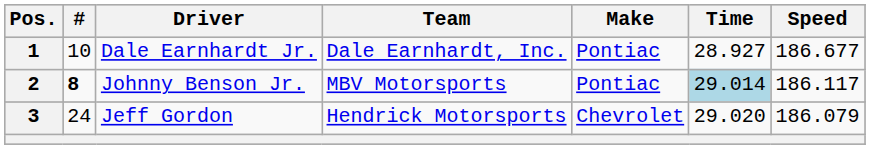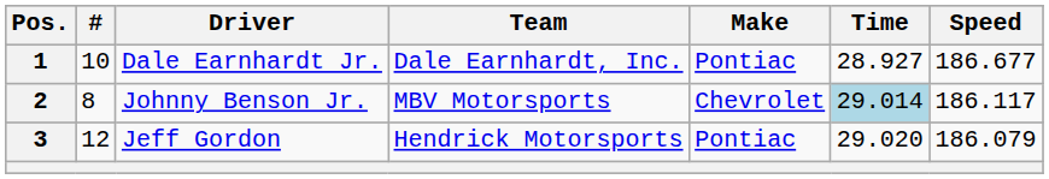2 | #: bold -> normal
2 | Make: Pontiac -> Chevrolet
3 | #: 24 -> 12
3 | Make: Chevrolet -> Pontiac
